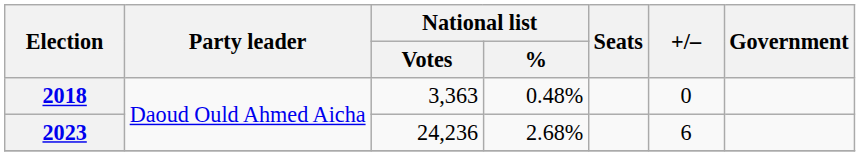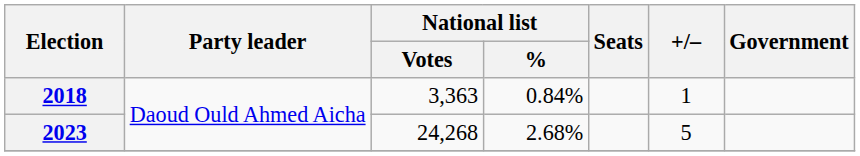2018 | National list / %: 0.48% -> 0.84%
2018 | +/–: 0 -> 1
2023 | National list / Votes: 24,236 -> 24,268
2023 | +/–: 6 -> 5
